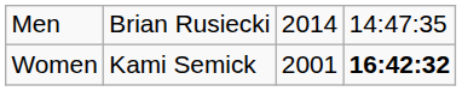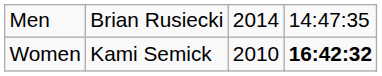Women | column 3: 2001 -> 2010
